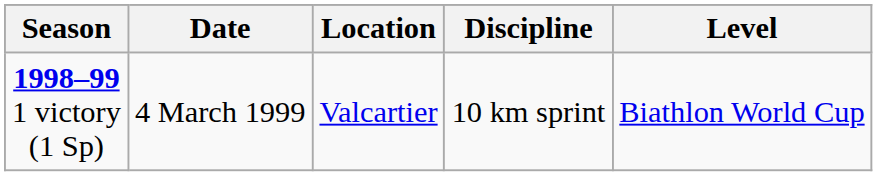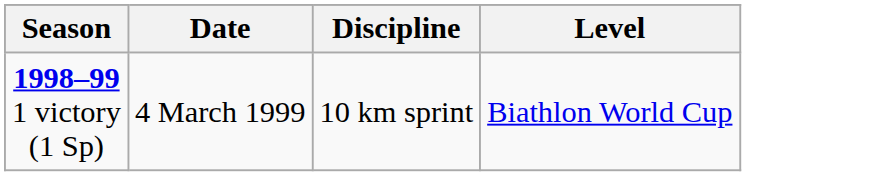- column: Location | Valcartier
